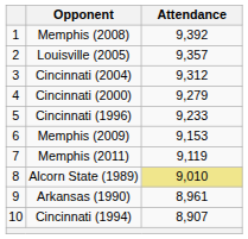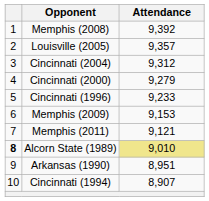Memphis (2011) | Attendance: 9,119 -> 9,121
Alcorn State (1989) | column 1: normal -> bold
Arkansas (1990) | Attendance: 8,961 -> 8,951
